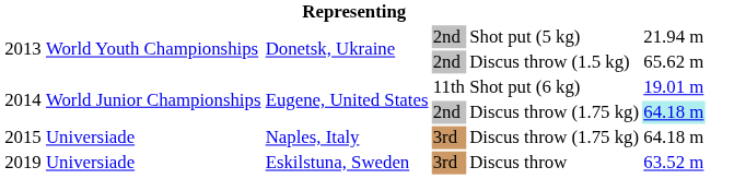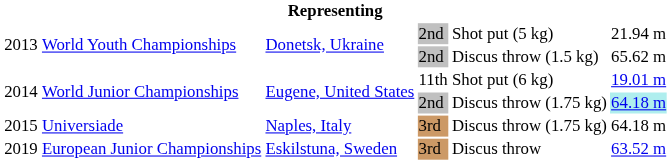2019 | column 2: Universiade -> European Junior Championships
